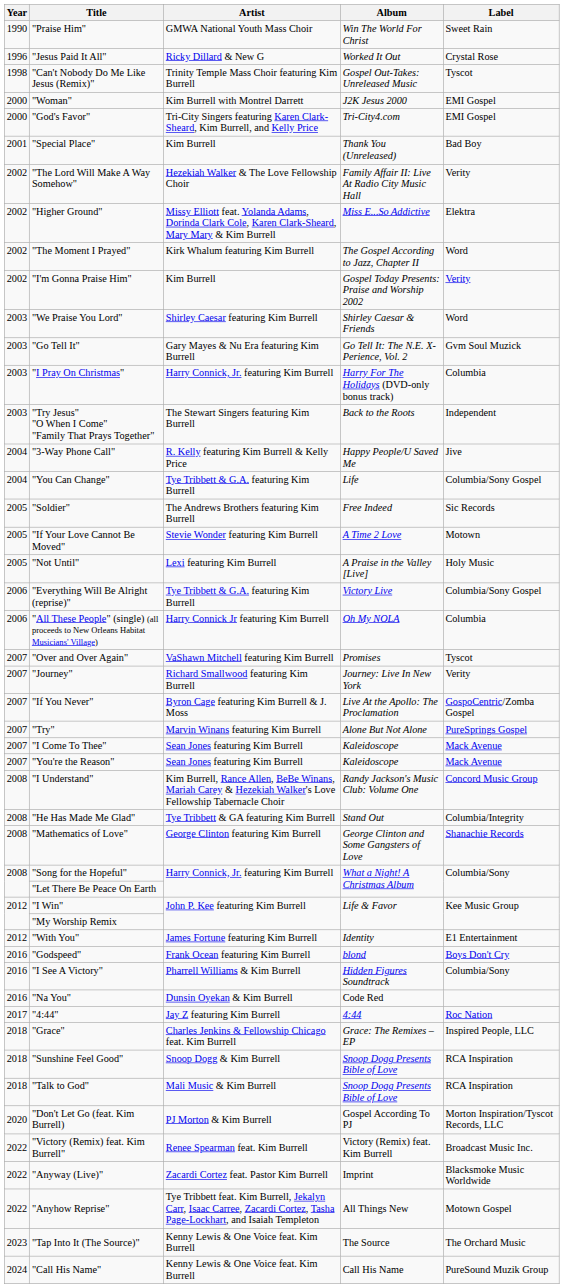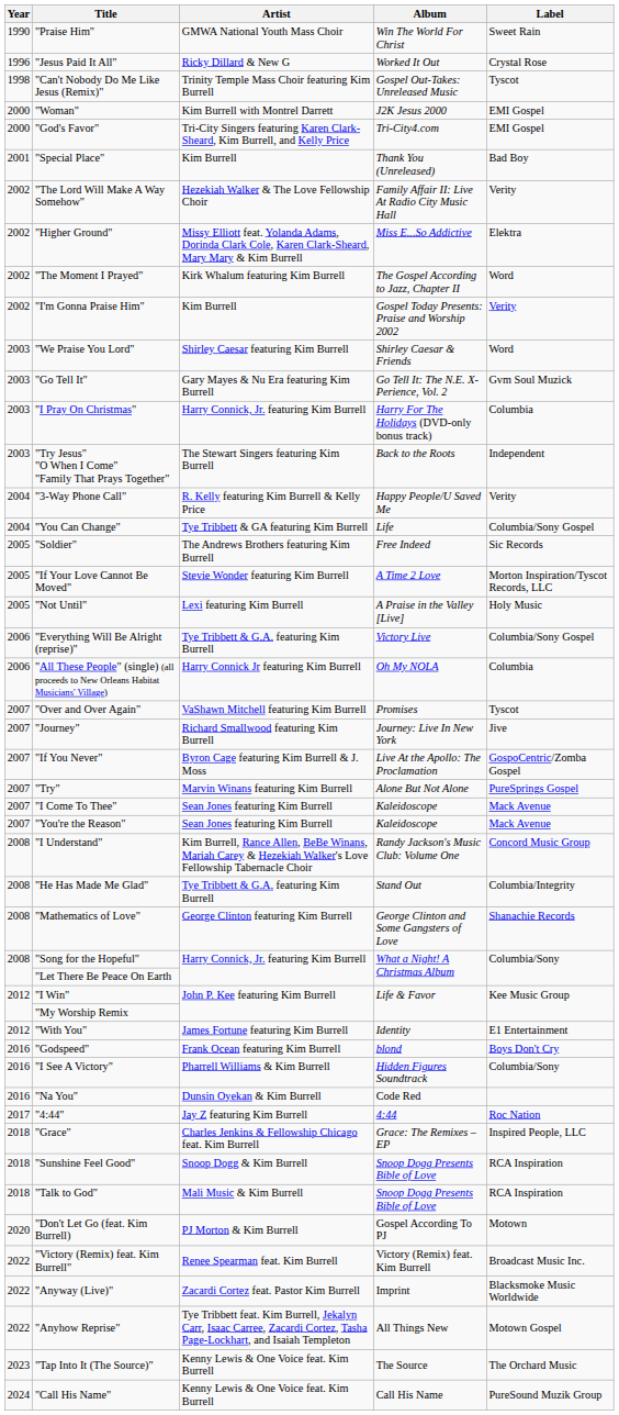"3-Way Phone Call" | Label: Jive -> Verity
"You Can Change" | Artist: Tye Tribbett & G.A. featuring Kim Burrell -> Tye Tribbett & GA featuring Kim Burrell
"If Your Love Cannot Be Moved" | Label: Motown -> Morton Inspiration/Tyscot Records, LLC
"Journey" | Label: Verity -> Jive
"He Has Made Me Glad" | Artist: Tye Tribbett & GA featuring Kim Burrell -> Tye Tribbett & G.A. featuring Kim Burrell
"Don't Let Go (feat. Kim Burrell) | Label: Morton Inspiration/Tyscot Records, LLC -> Motown
